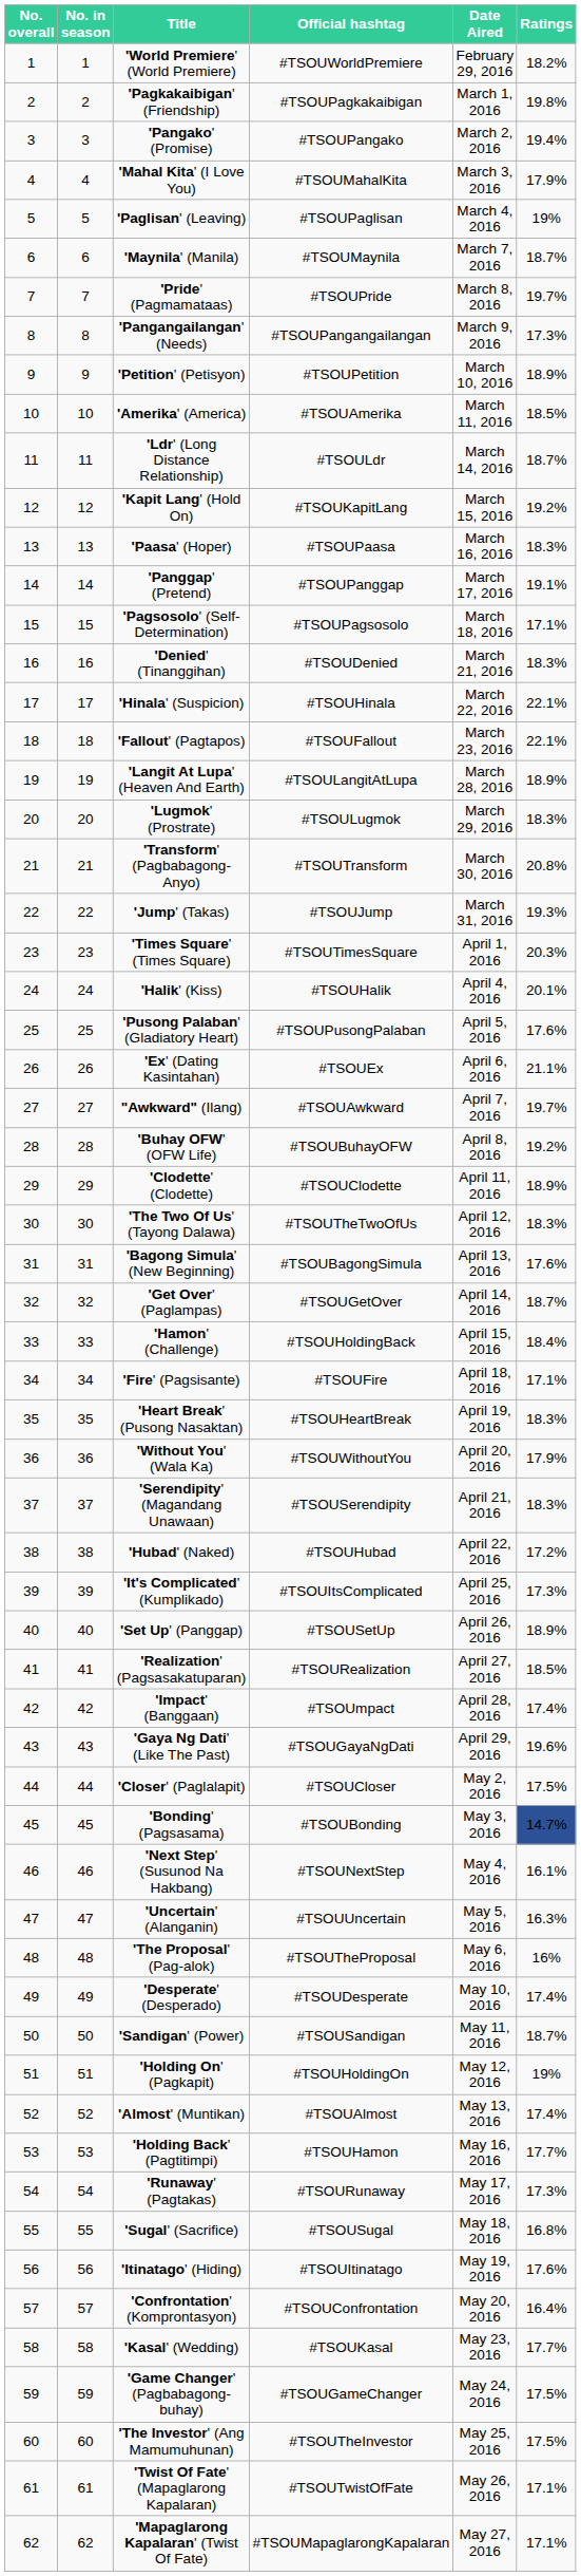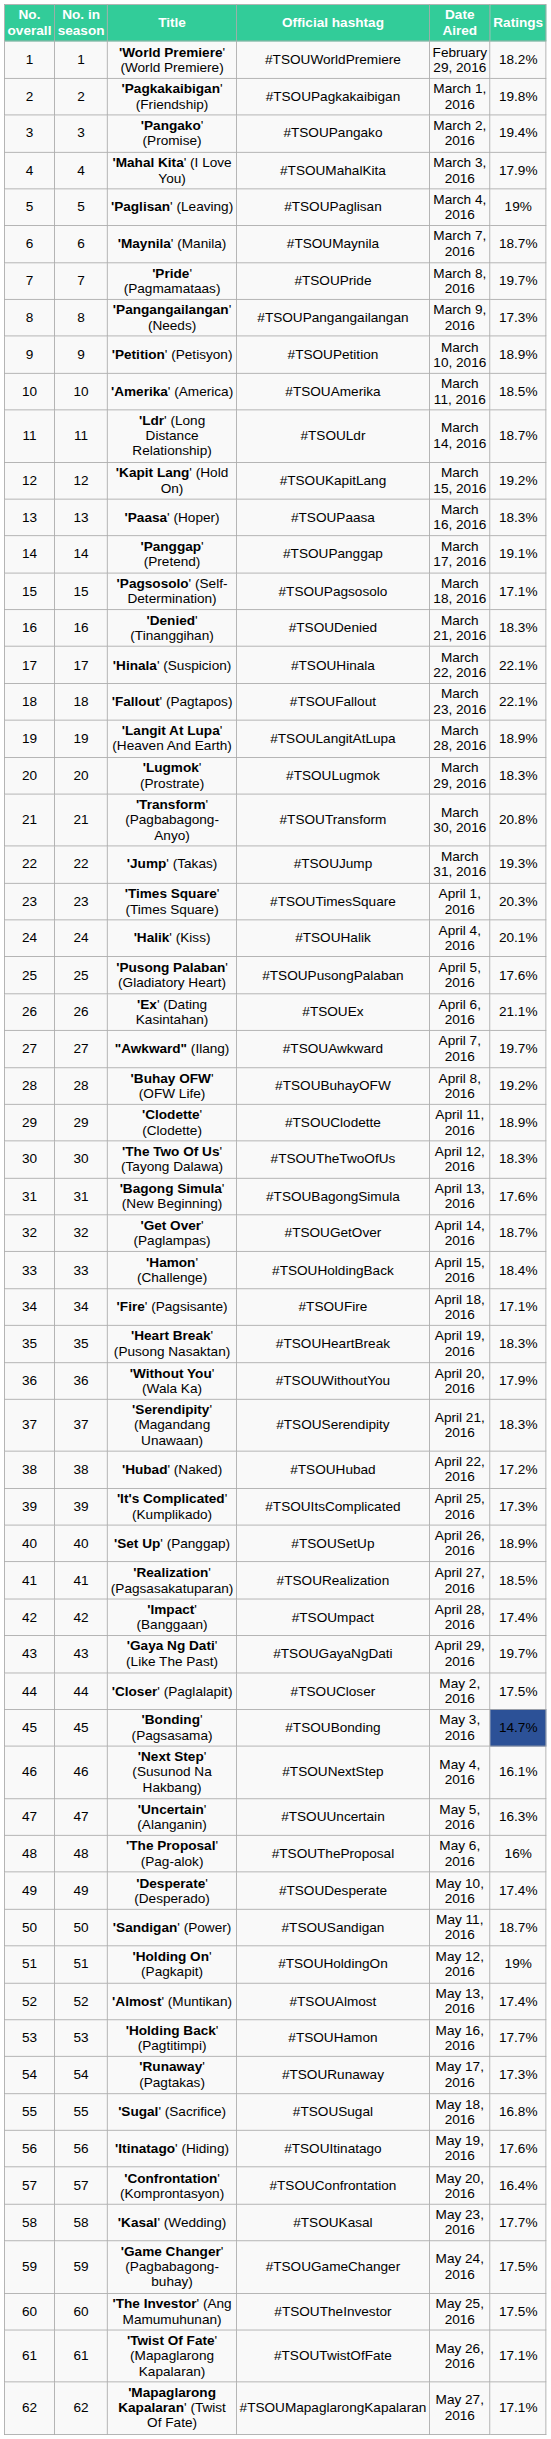'Gaya Ng Dati' (Like The Past) | Ratings: 19.6% -> 19.7%
